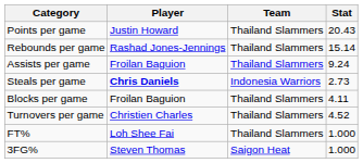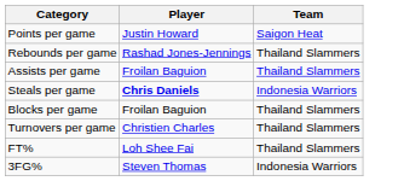- column: Stat | 20.43 | 15.14 | 9.24 | 2.73 | 4.11 | 4.52 | 1.000 | 1.000
Points per game | Team: Thailand Slammers -> Saigon Heat
3FG% | Team: Saigon Heat -> Indonesia Warriors
